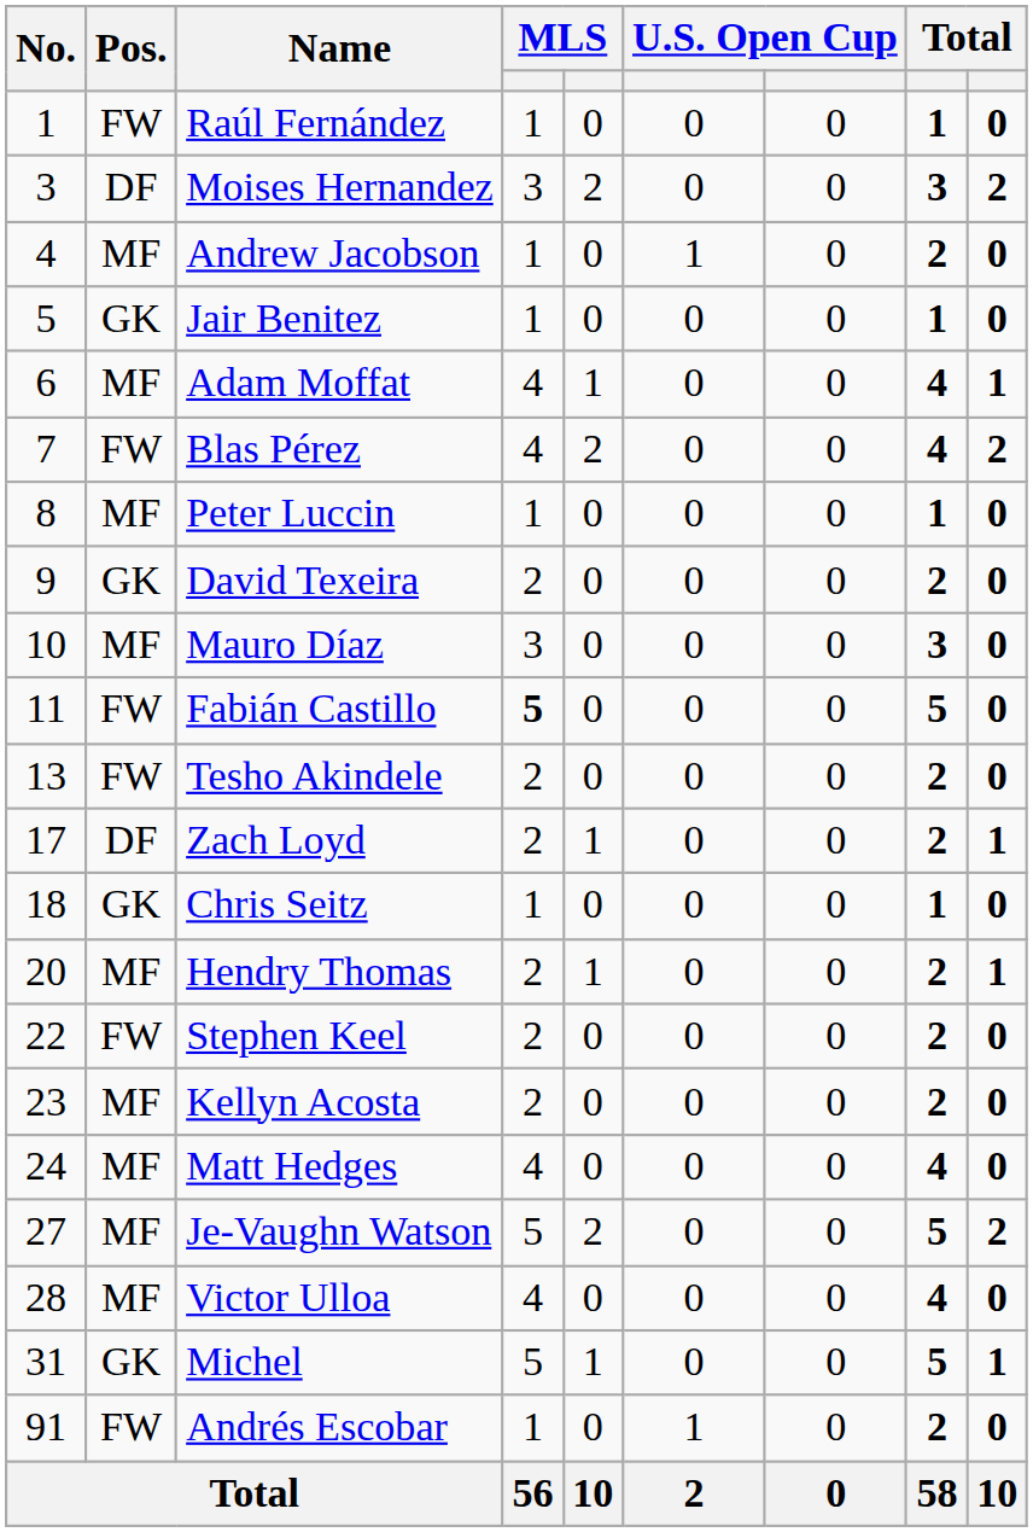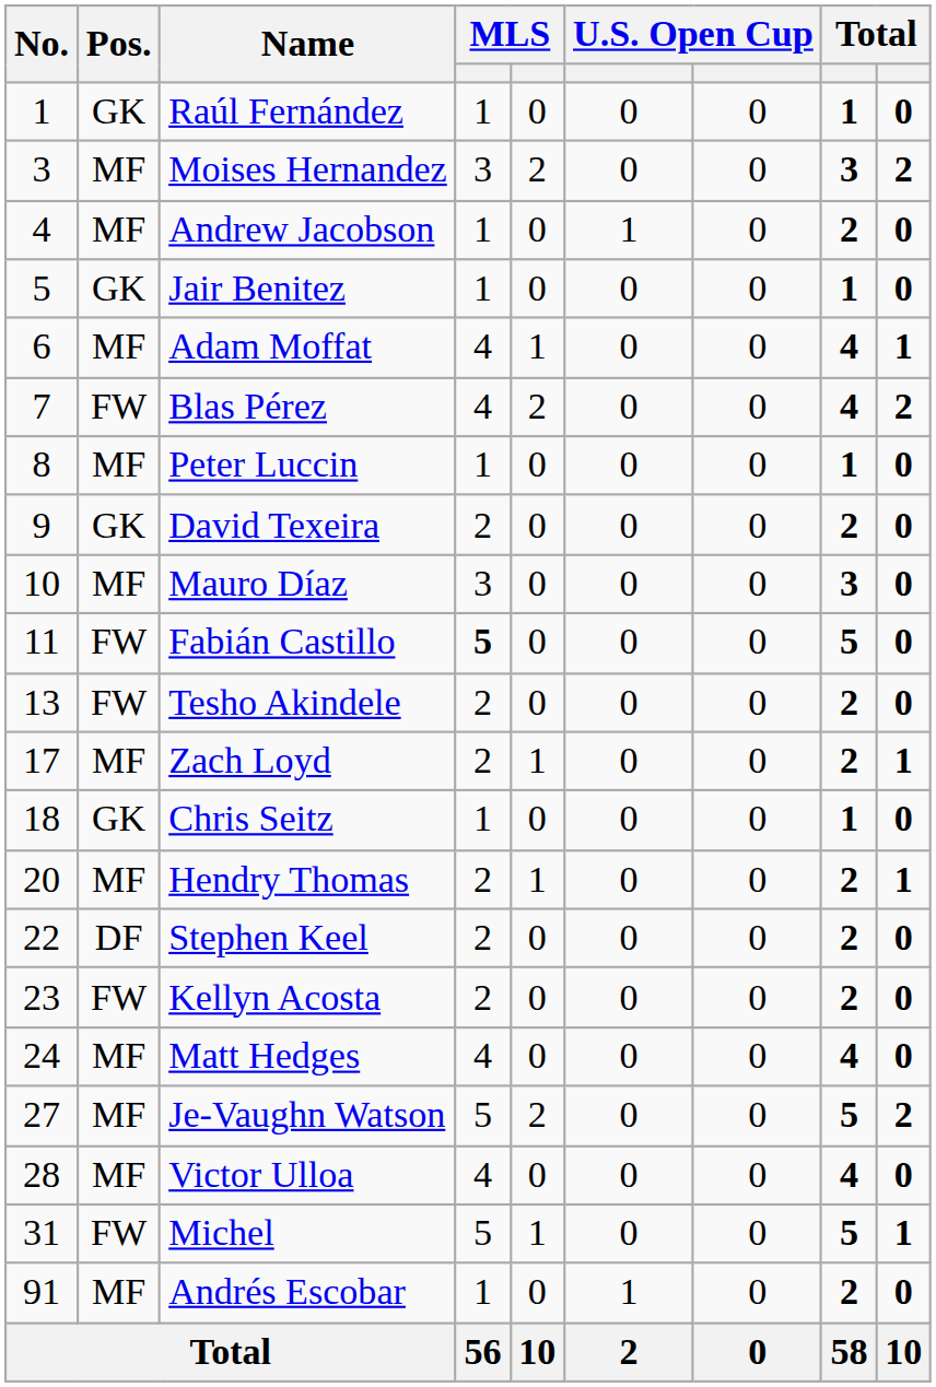Raúl Fernández | Pos.: FW -> GK
Moises Hernandez | Pos.: DF -> MF
Zach Loyd | Pos.: DF -> MF
Stephen Keel | Pos.: FW -> DF
Kellyn Acosta | Pos.: MF -> FW
Michel | Pos.: GK -> FW
Andrés Escobar | Pos.: FW -> MF
